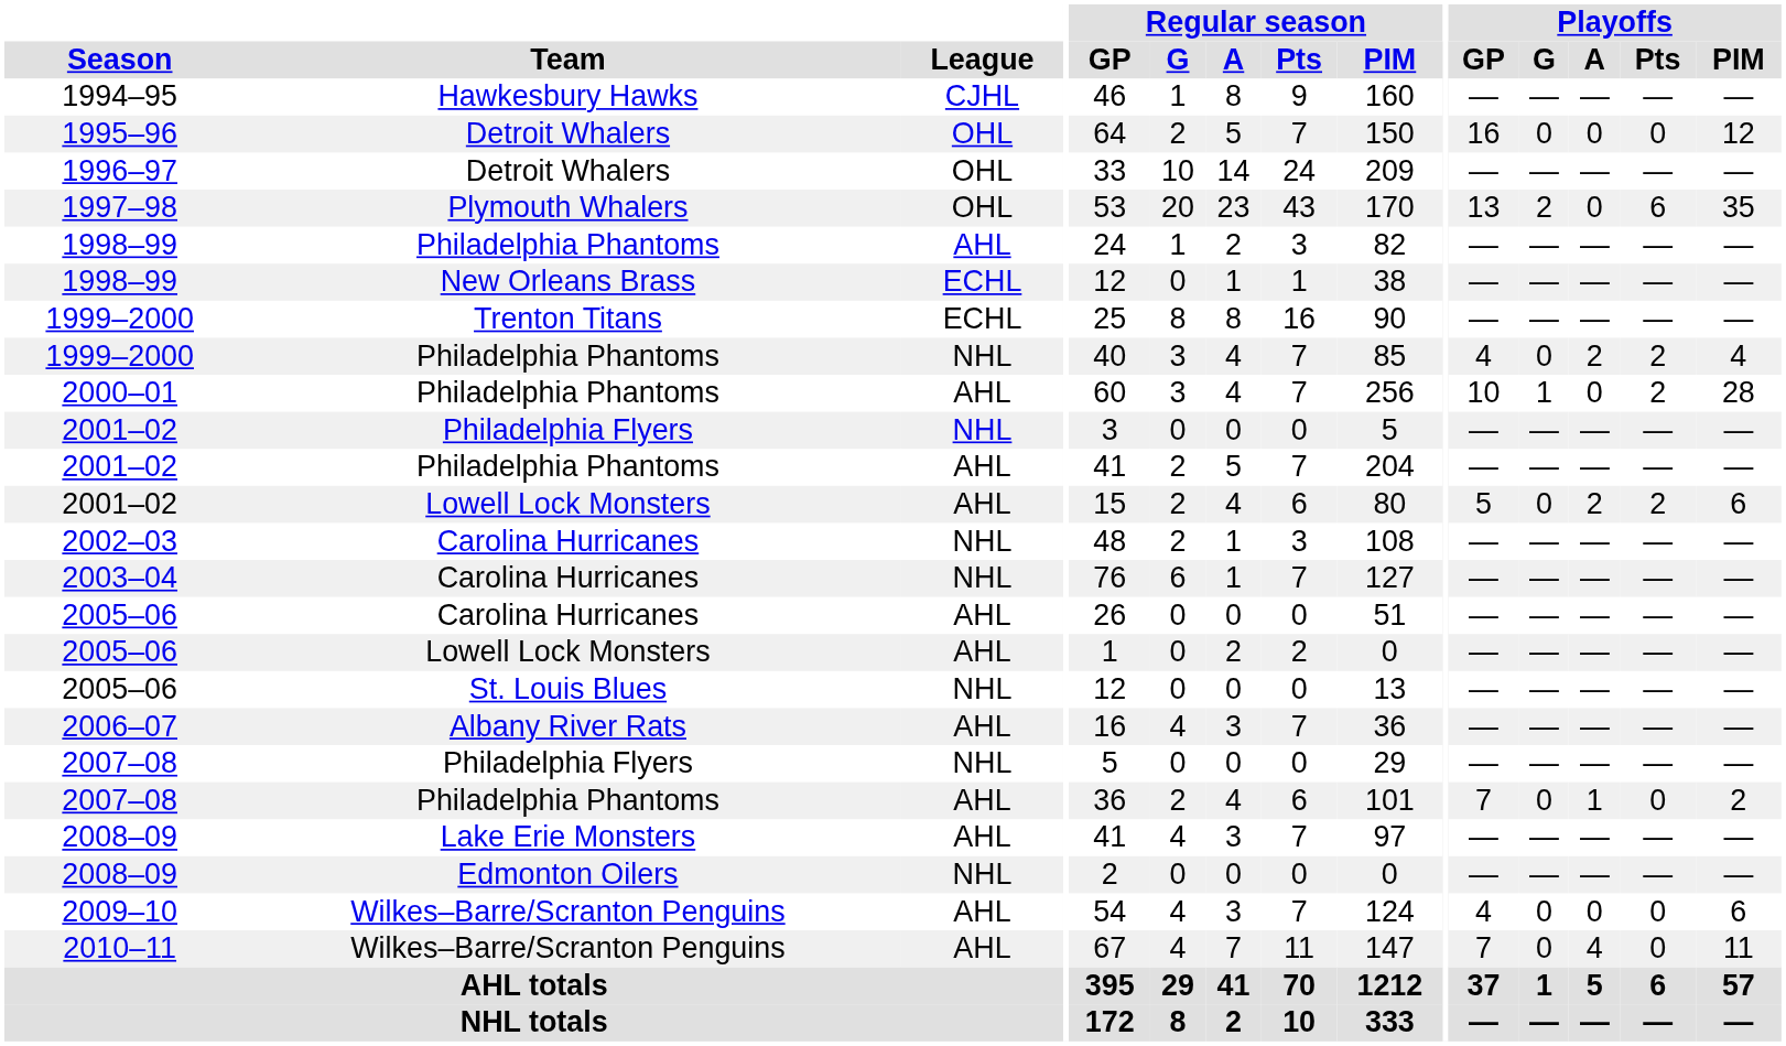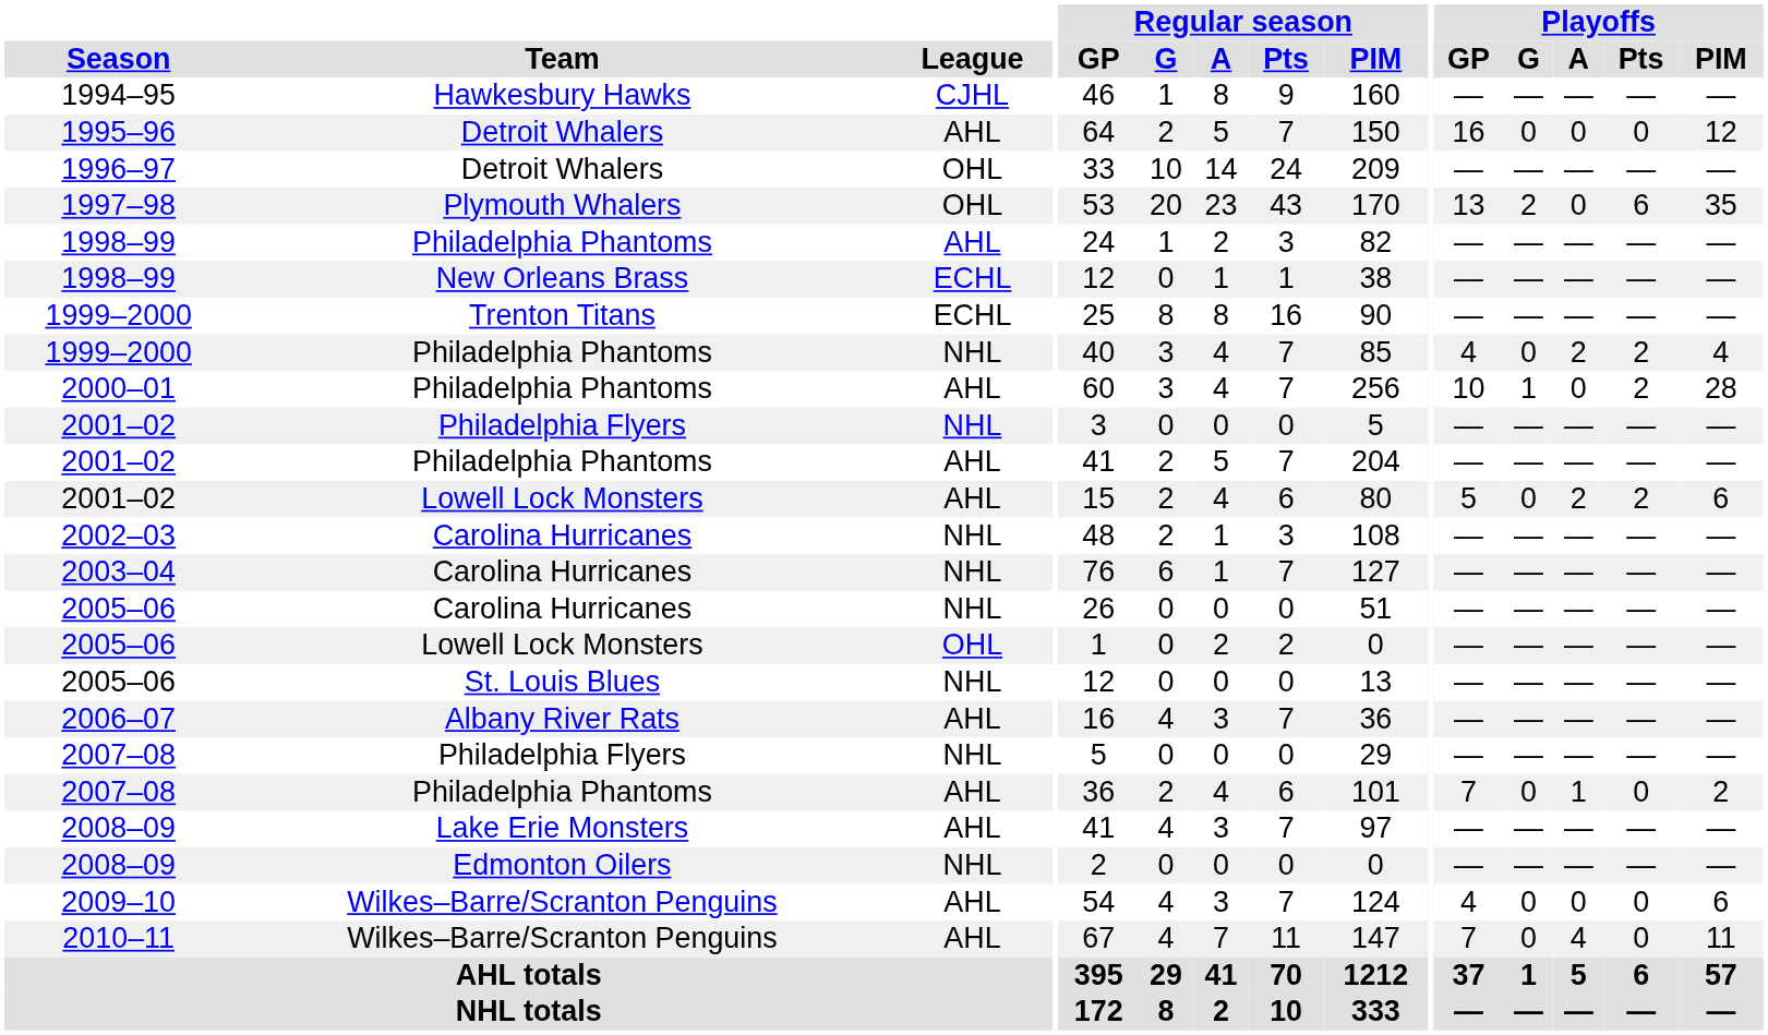1995–96 | League: OHL -> AHL
2005–06 / Carolina Hurricanes | League: AHL -> NHL
2005–06 / Lowell Lock Monsters | League: AHL -> OHL
